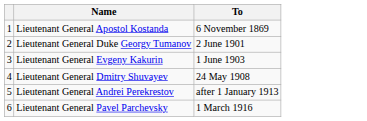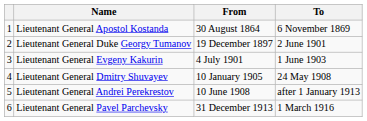+ column: From | 30 August 1864 | 19 December 1897 | 4 July 1901 | 10 January 1905 | 10 June 1908 | 31 December 1913
